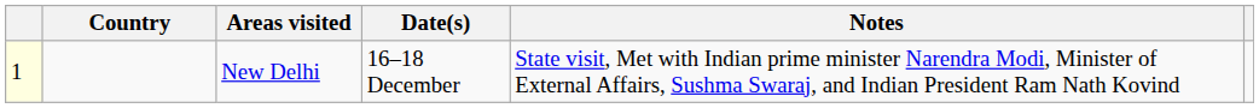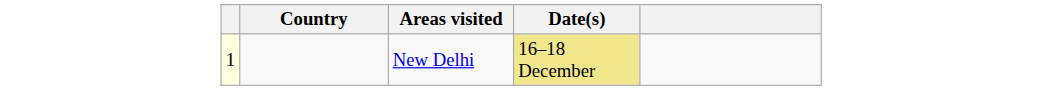- column: Notes | State visit, Met with Indian prime minister Narendra Modi, Minister of External Affairs, Sushma Swaraj, and Indian President Ram Nath Kovind
New Delhi | Date(s): no background -> khaki background
